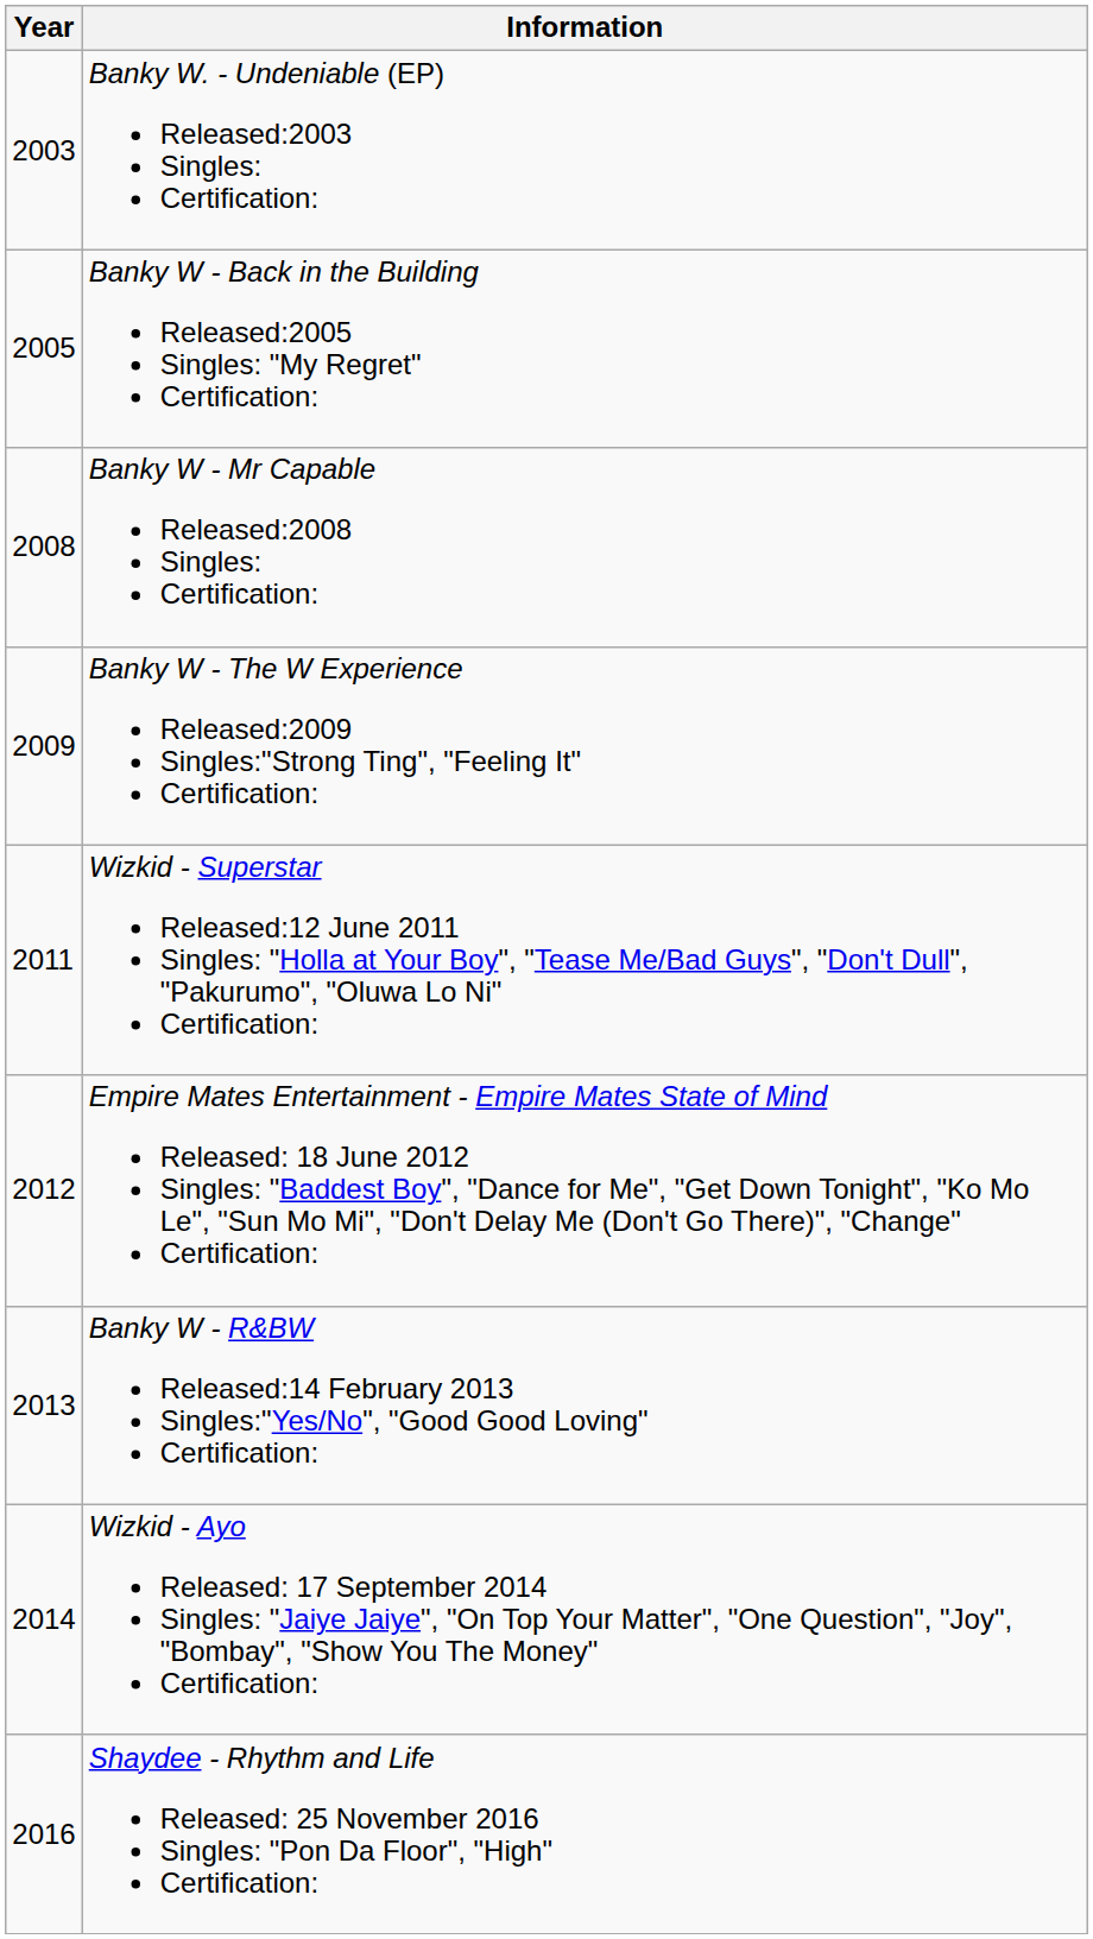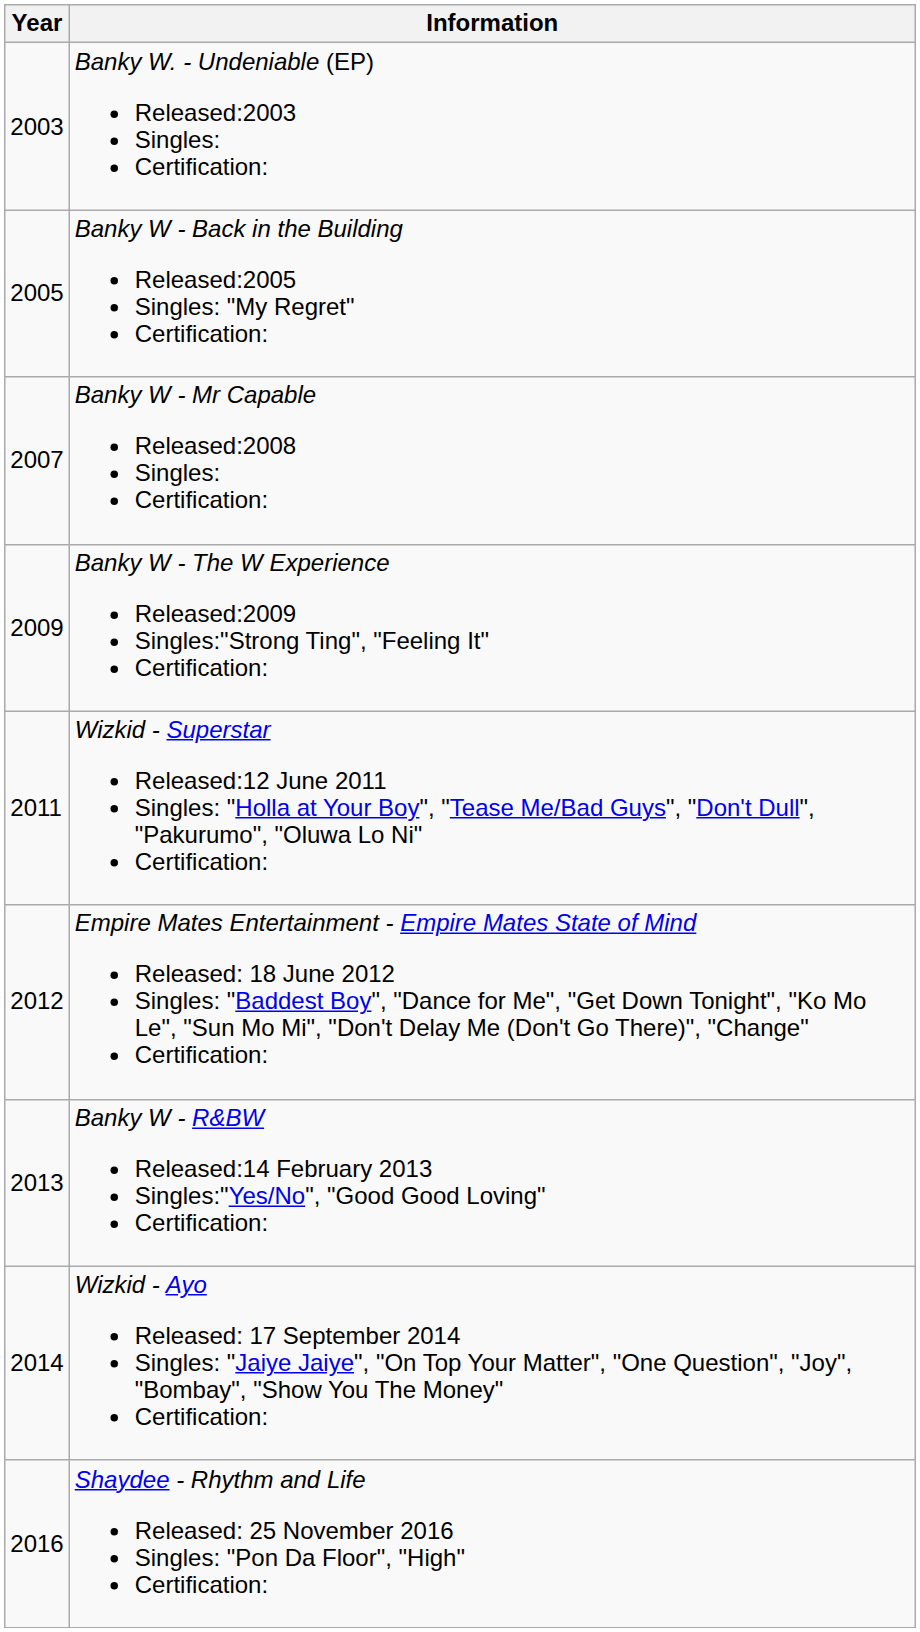Banky W - Mr Capable Released:2008 Singles: Certification: | Year: 2008 -> 2007
